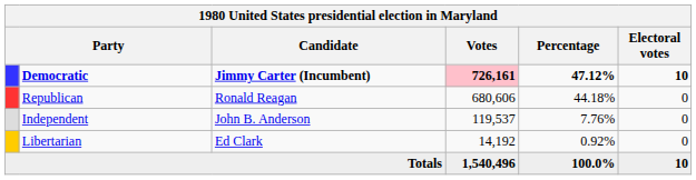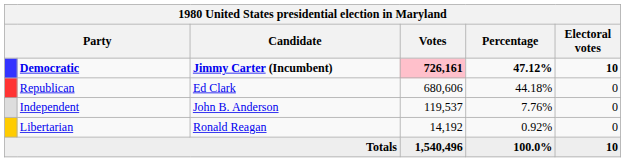Republican | Candidate: Ronald Reagan -> Ed Clark
Libertarian | Candidate: Ed Clark -> Ronald Reagan
